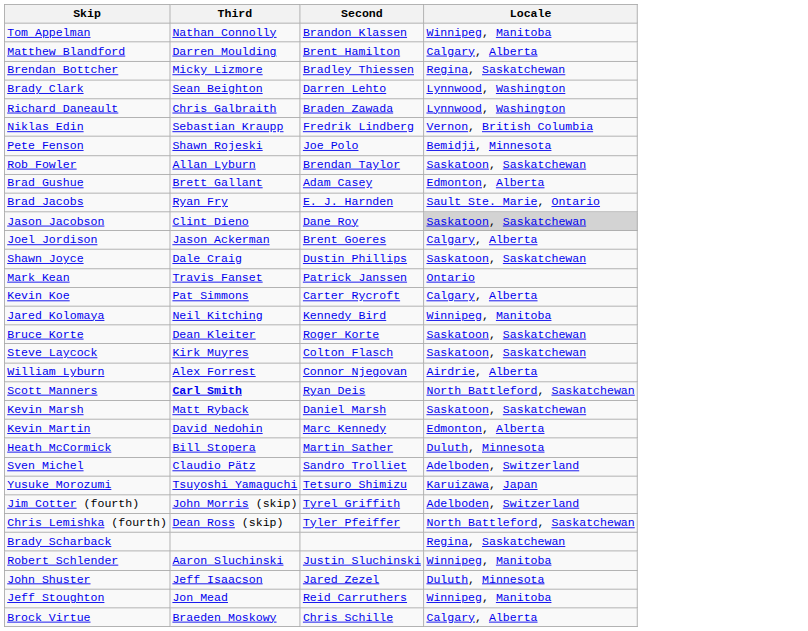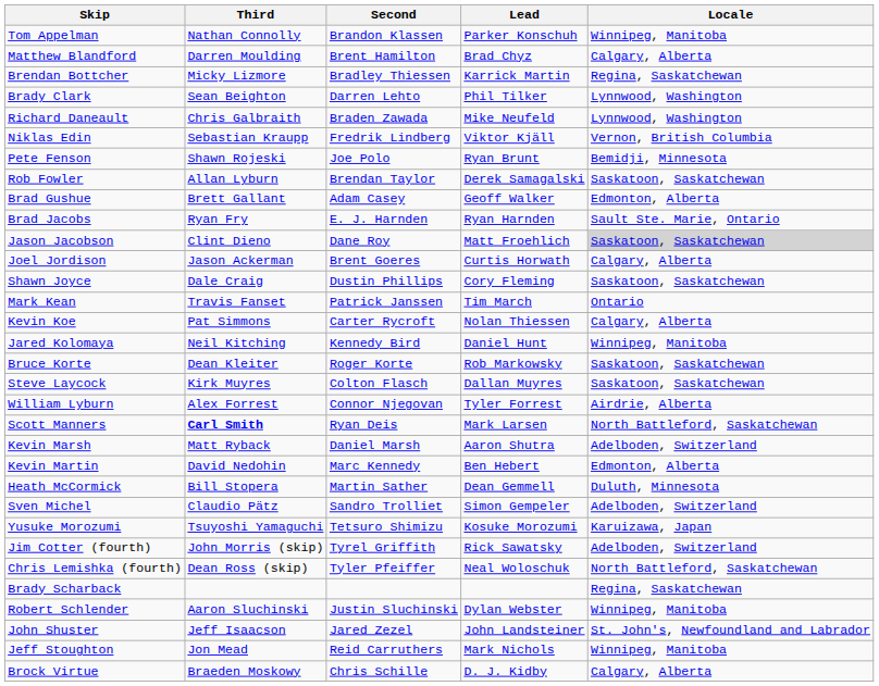+ column: Lead | Parker Konschuh | Brad Chyz | Karrick Martin | Phil Tilker | Mike Neufeld | Viktor Kjäll | Ryan Brunt | Derek Samagalski | Geoff Walker | Ryan Harnden | Matt Froehlich | Curtis Horwath | Cory Fleming | Tim March | Nolan Thiessen | Daniel Hunt | Rob Markowsky | Dallan Muyres | Tyler Forrest | Mark Larsen | Aaron Shutra | Ben Hebert | Dean Gemmell | Simon Gempeler | Kosuke Morozumi | Rick Sawatsky | Neal Woloschuk | Dylan Webster | John Landsteiner | Mark Nichols | D. J. Kidby
Kevin Marsh | Locale: Saskatoon, Saskatchewan -> Adelboden, Switzerland
John Shuster | Locale: Duluth, Minnesota -> St. John's, Newfoundland and Labrador
